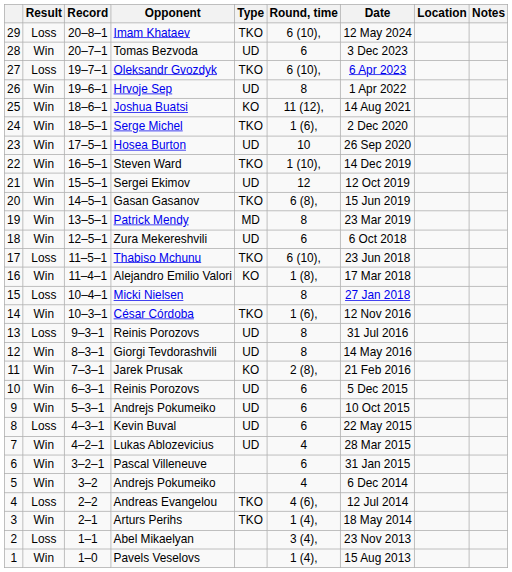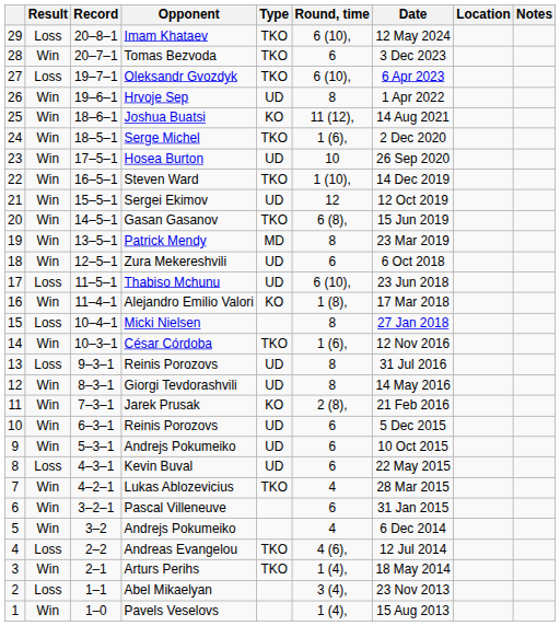Tomas Bezvoda | Type: UD -> TKO
Thabiso Mchunu | Type: TKO -> UD
Lukas Ablozevicius | Type: UD -> TKO
